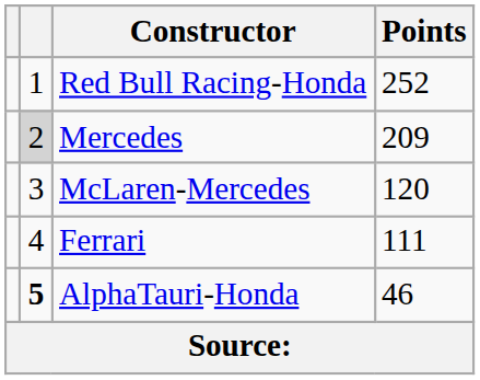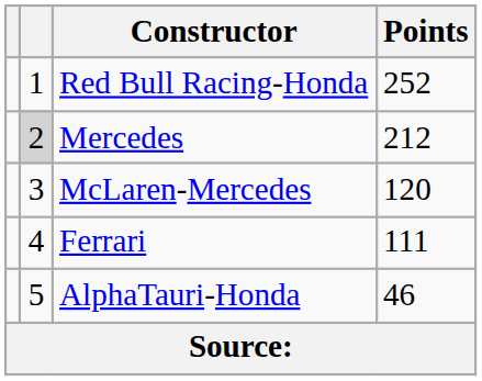Mercedes | Points: 209 -> 212
AlphaTauri-Honda | column 2: bold -> normal
